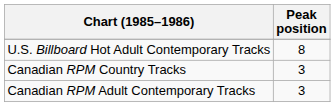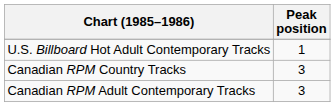U.S. Billboard Hot Adult Contemporary Tracks | Peak position: 8 -> 1
